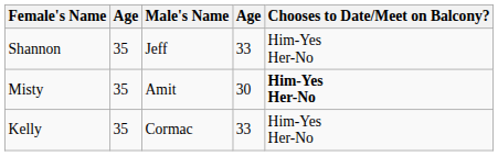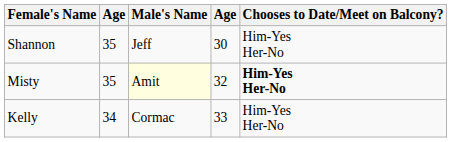Shannon | column 4: 33 -> 30
Misty | Male's Name: no background -> lightyellow background
Misty | column 4: 30 -> 32
Kelly | column 2: 35 -> 34
